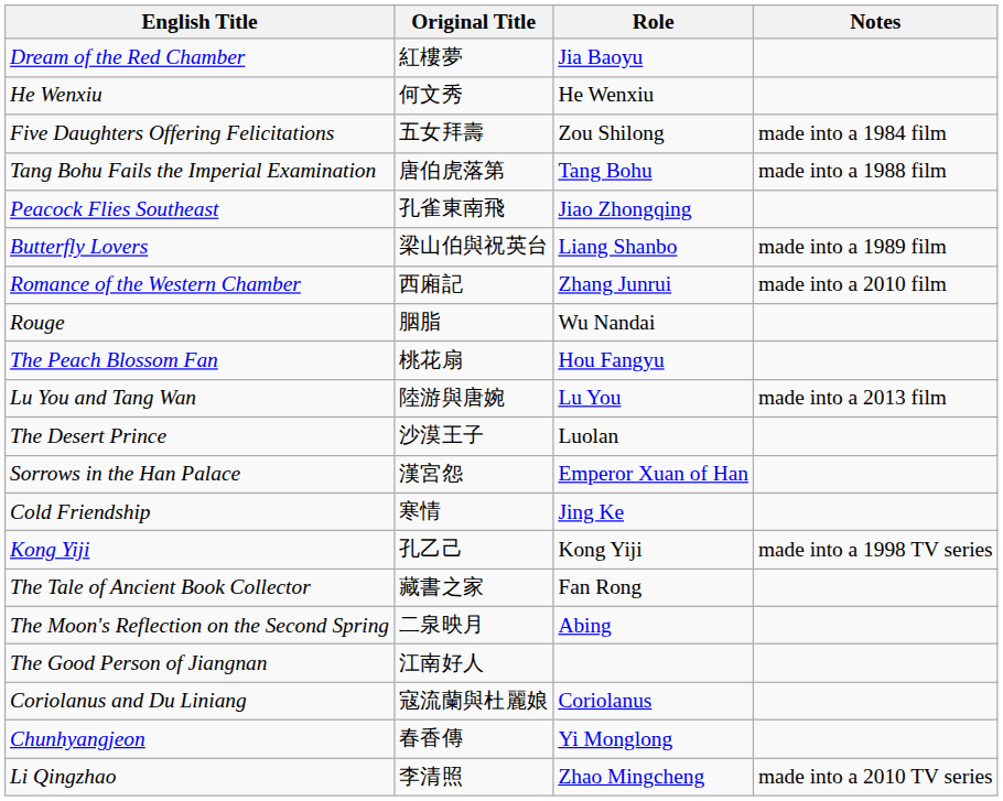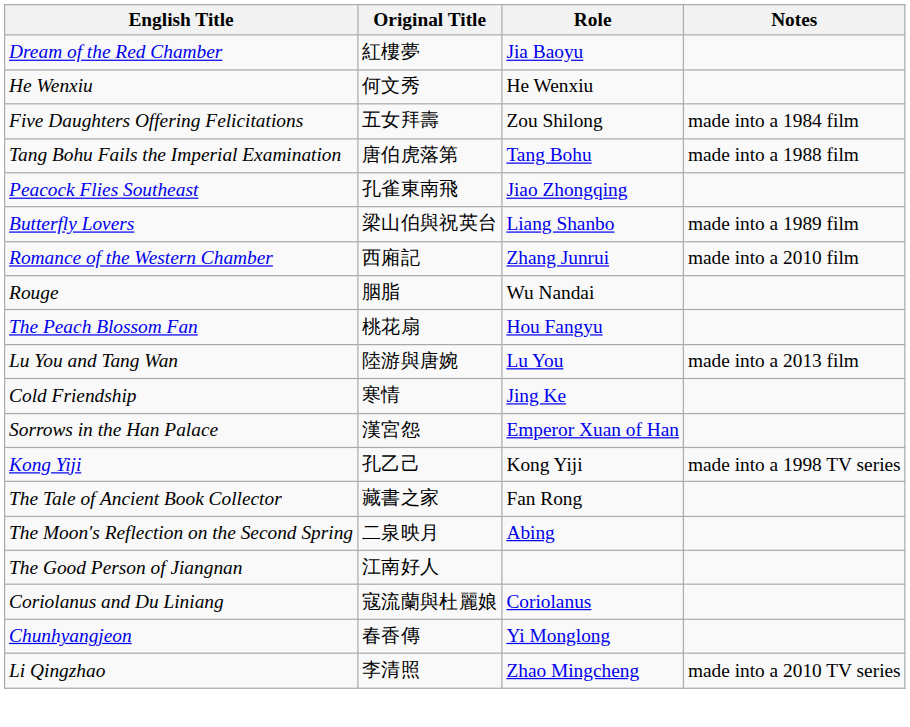- row: The Desert Prince | 沙漠王子 | Luolan
rows swapped: Sorrows in the Han Palace <-> Cold Friendship
